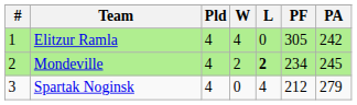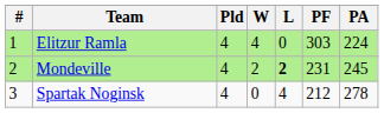Elitzur Ramla | PF: 305 -> 303
Elitzur Ramla | PA: 242 -> 224
Mondeville | PF: 234 -> 231
Spartak Noginsk | PA: 279 -> 278
